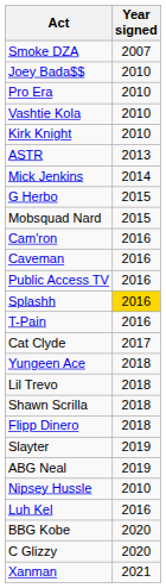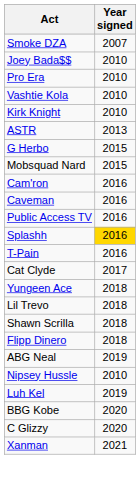- row: Mick Jenkins | 2014
- row: Slayter | 2019
Luh Kel | Year signed: 2016 -> 2019
